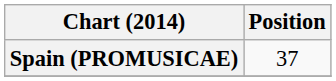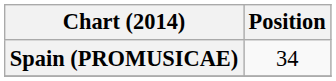Spain (PROMUSICAE) | Position: 37 -> 34
